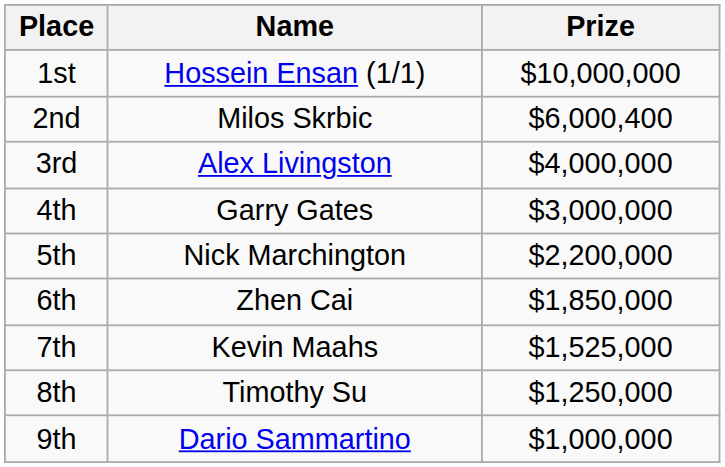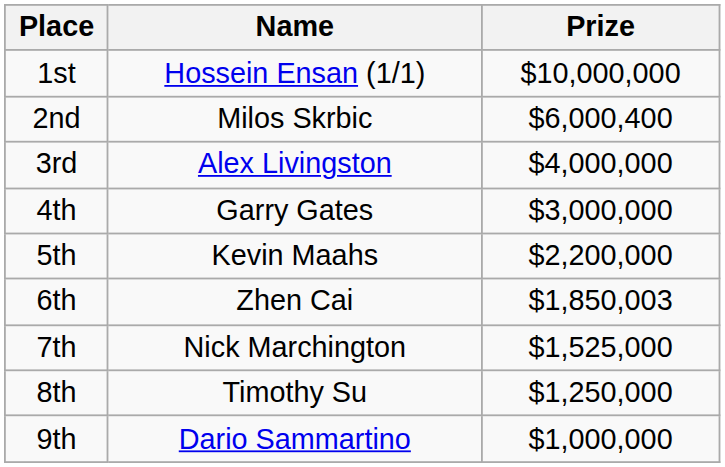5th | Name: Nick Marchington -> Kevin Maahs
6th | Prize: $1,850,000 -> $1,850,003
7th | Name: Kevin Maahs -> Nick Marchington
